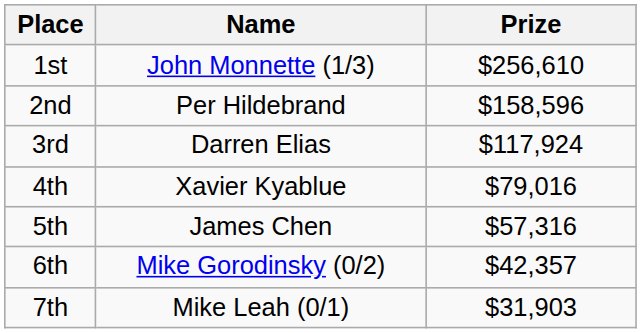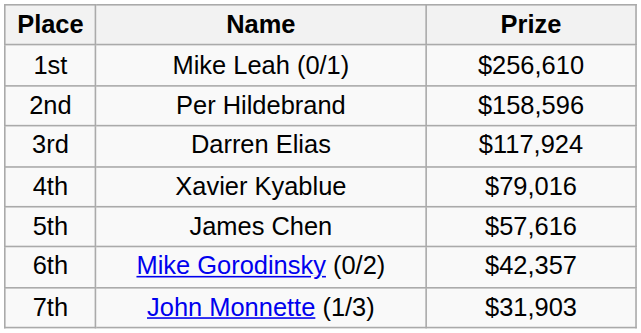1st | Name: John Monnette (1/3) -> Mike Leah (0/1)
5th | Prize: $57,316 -> $57,616
7th | Name: Mike Leah (0/1) -> John Monnette (1/3)
